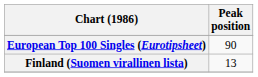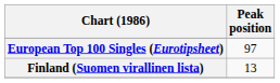European Top 100 Singles (Eurotipsheet) | Peak position: 90 -> 97
